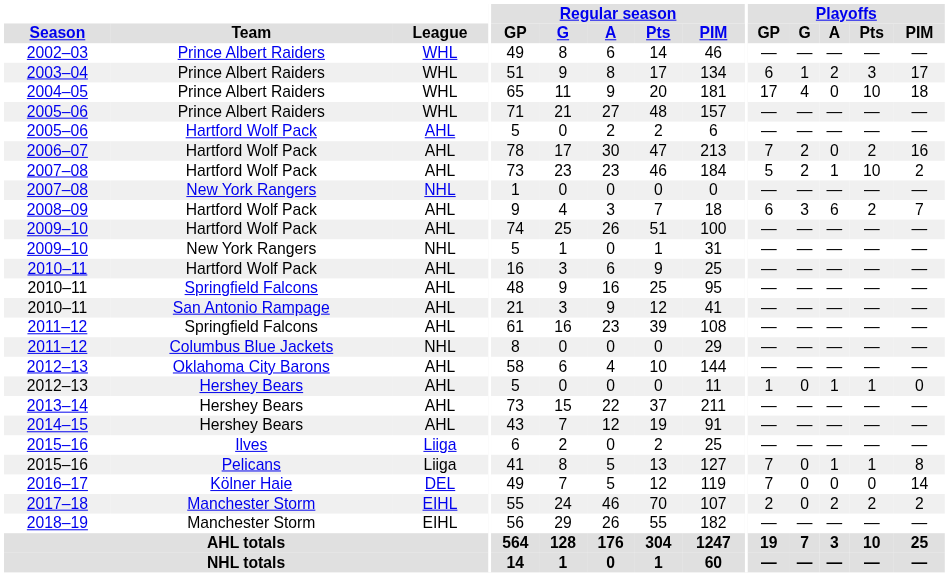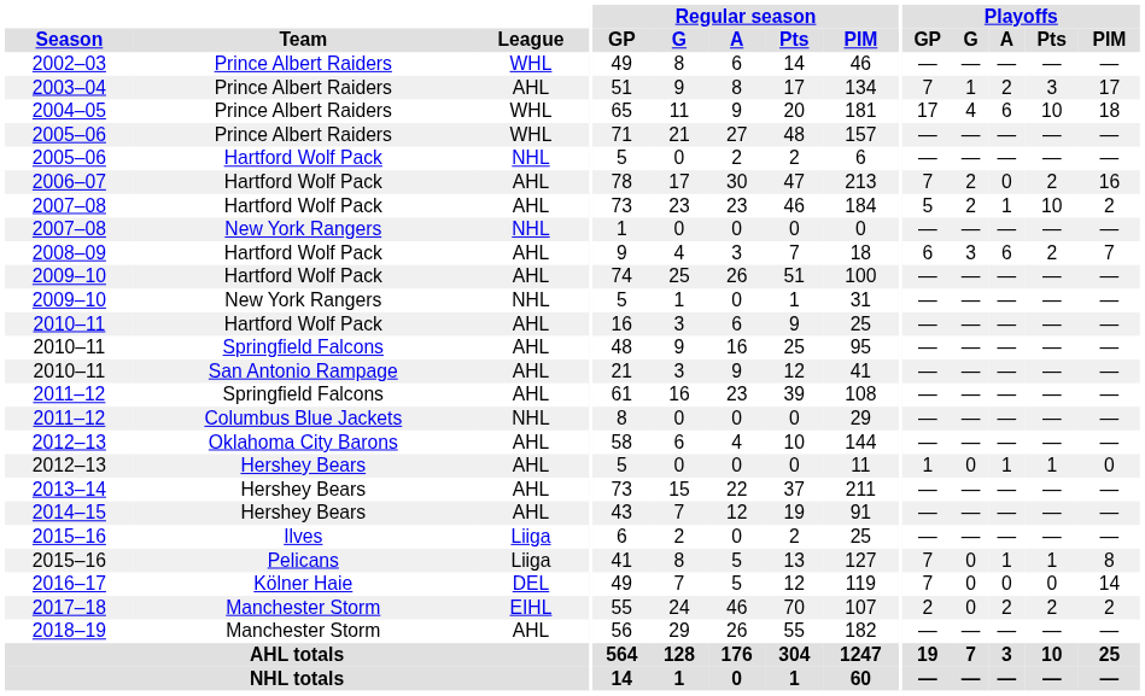2003–04 | League: WHL -> AHL
2003–04 | Playoffs / GP: 6 -> 7
2004–05 | Playoffs / A: 0 -> 6
2005–06 / Hartford Wolf Pack | League: AHL -> NHL
2018–19 | League: EIHL -> AHL
